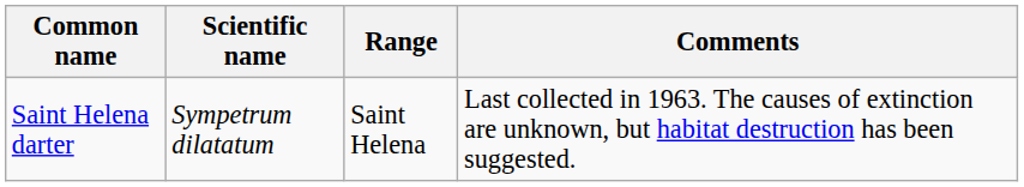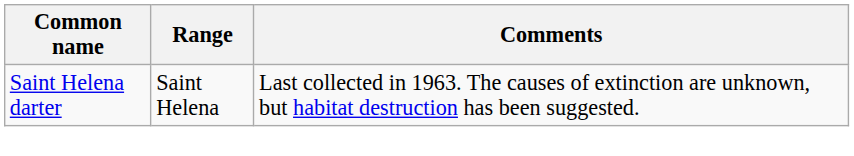- column: Scientific name | Sympetrum dilatatum
